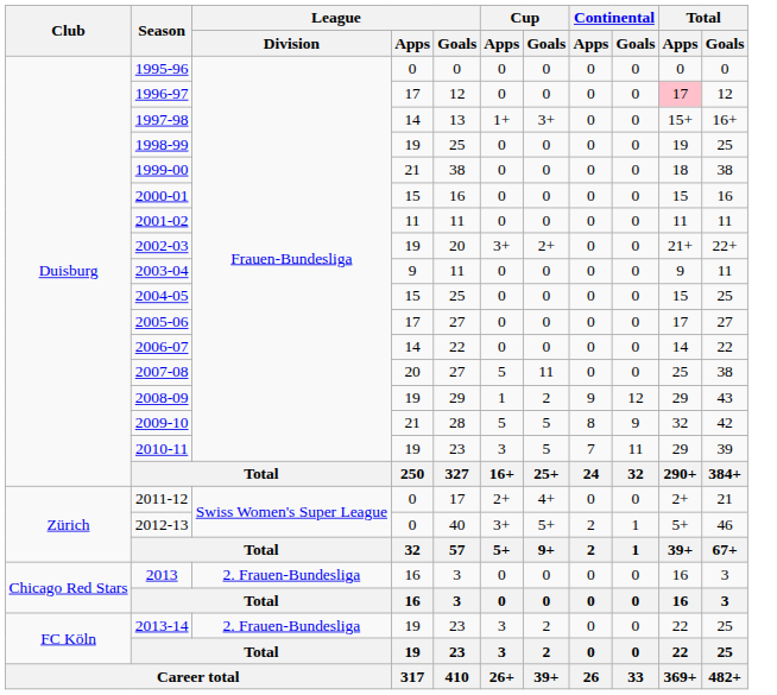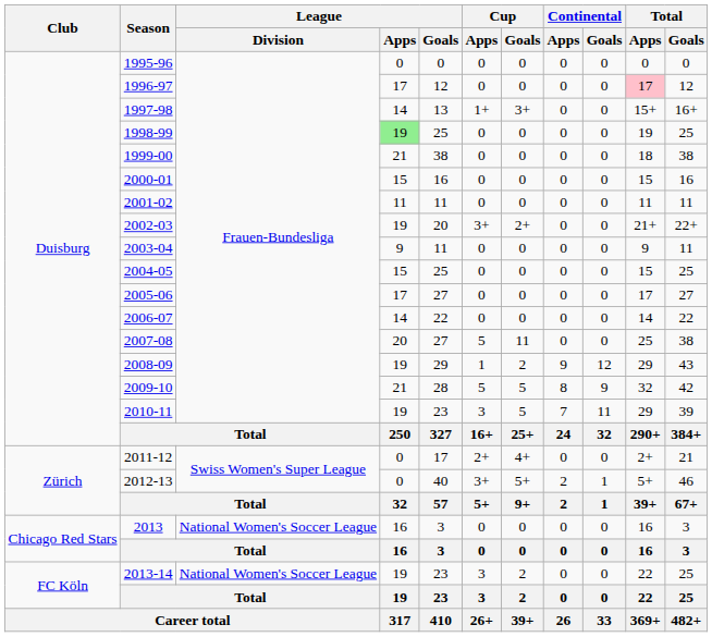1998-99 | League / Apps: no background -> lightgreen background
2013 | League / Division: 2. Frauen-Bundesliga -> National Women's Soccer League
2013-14 | League / Division: 2. Frauen-Bundesliga -> National Women's Soccer League
